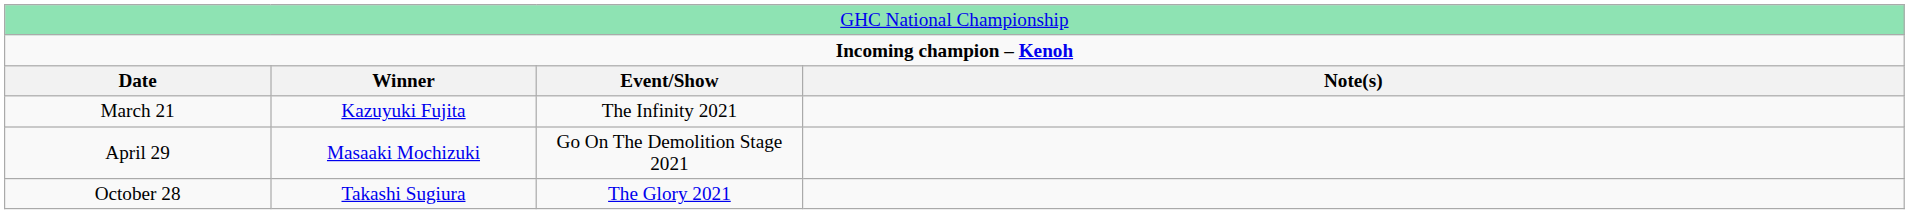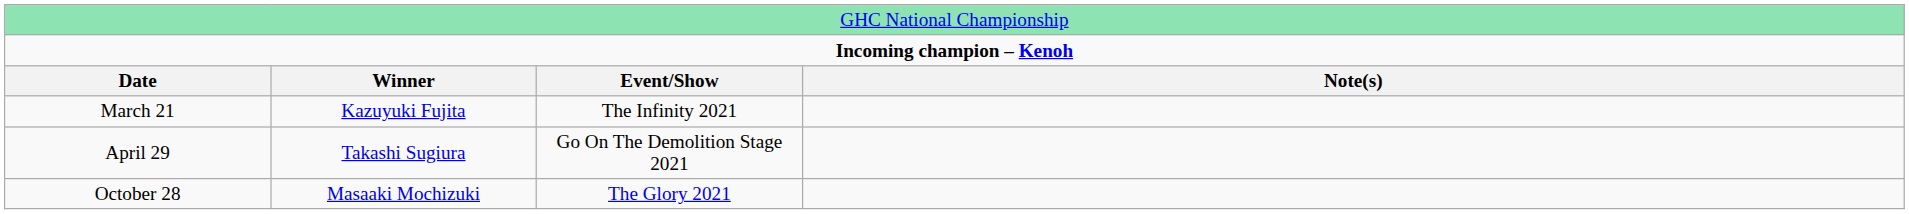April 29 | column 2: Masaaki Mochizuki -> Takashi Sugiura
October 28 | column 2: Takashi Sugiura -> Masaaki Mochizuki
